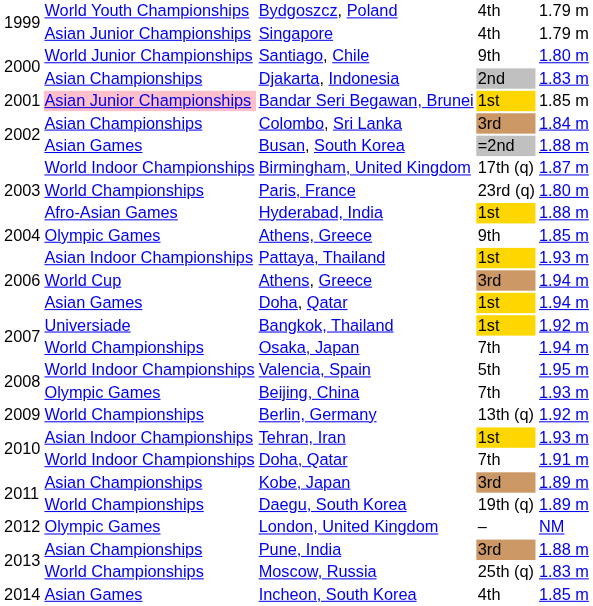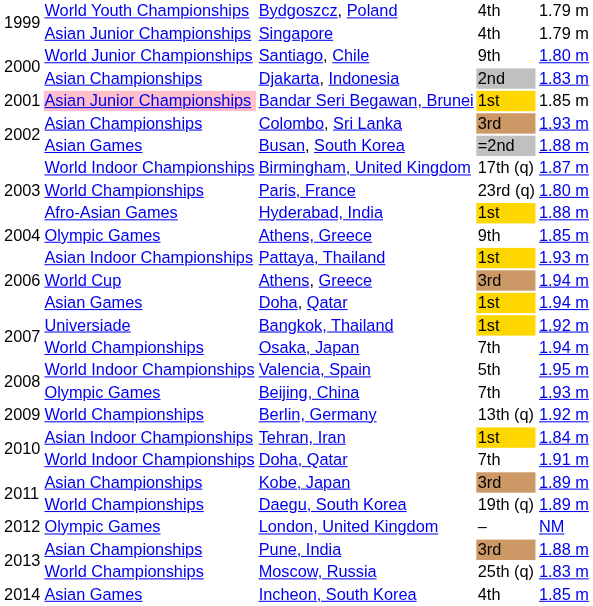Colombo, Sri Lanka | column 5: 1.84 m -> 1.93 m
Tehran, Iran | column 5: 1.93 m -> 1.84 m
